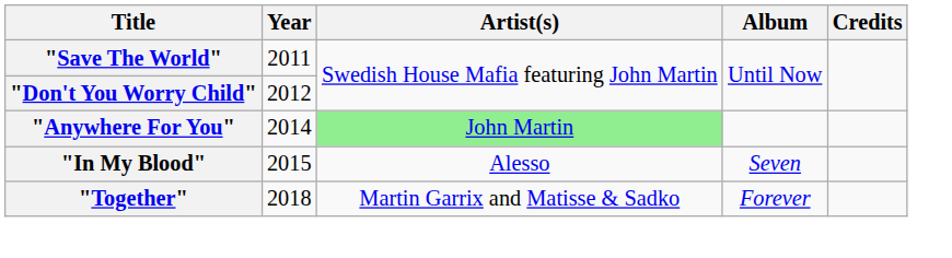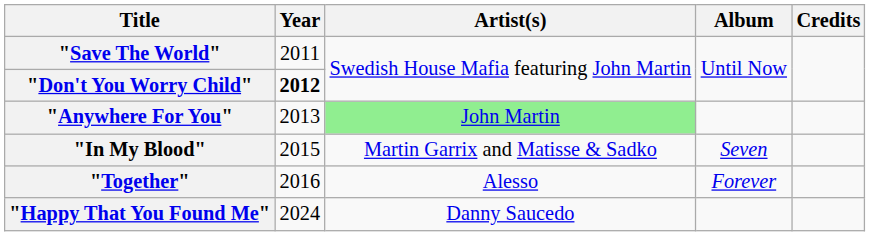"Don't You Worry Child" | Year: normal -> bold
"Anywhere For You" | Year: 2014 -> 2013
"In My Blood" | Artist(s): Alesso -> Martin Garrix and Matisse & Sadko
"Together" | Year: 2018 -> 2016
"Together" | Artist(s): Martin Garrix and Matisse & Sadko -> Alesso
+ row: "Happy That You Found Me" | 2024 | Danny Saucedo
